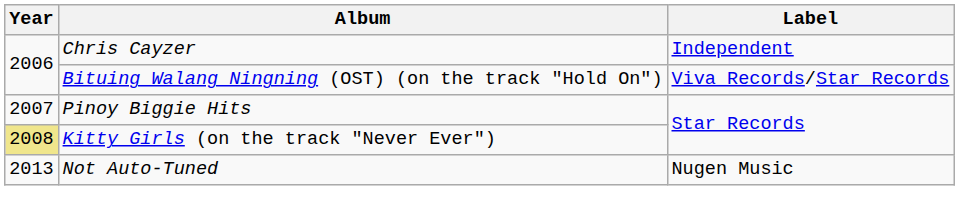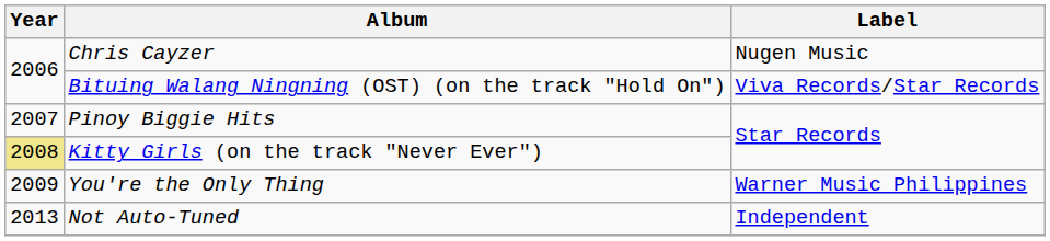Chris Cayzer | Label: Independent -> Nugen Music
+ row: 2009 | You're the Only Thing | Warner Music Philippines
Not Auto-Tuned | Label: Nugen Music -> Independent
